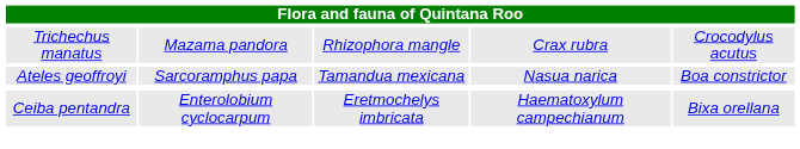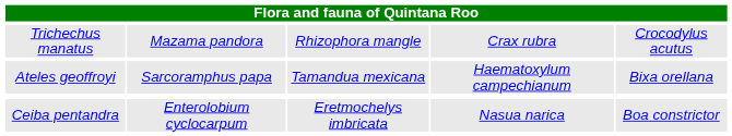Ateles geoffroyi | column 4: Nasua narica -> Haematoxylum campechianum
Ateles geoffroyi | column 5: Boa constrictor -> Bixa orellana
Ceiba pentandra | column 4: Haematoxylum campechianum -> Nasua narica
Ceiba pentandra | column 5: Bixa orellana -> Boa constrictor
